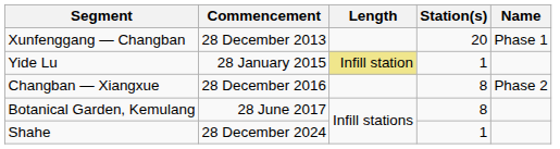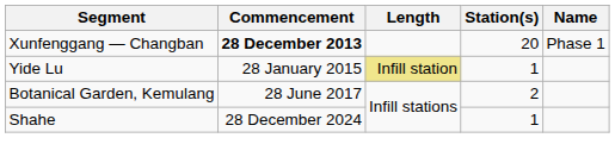Xunfenggang — Changban | Commencement: normal -> bold
- row: Changban — Xiangxue | 28 December 2016 | 8 | Phase 2
Botanical Garden, Kemulang | Station(s): 8 -> 2
